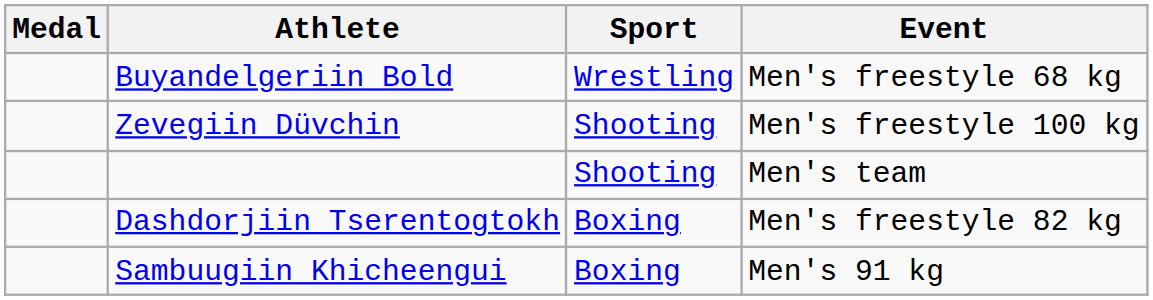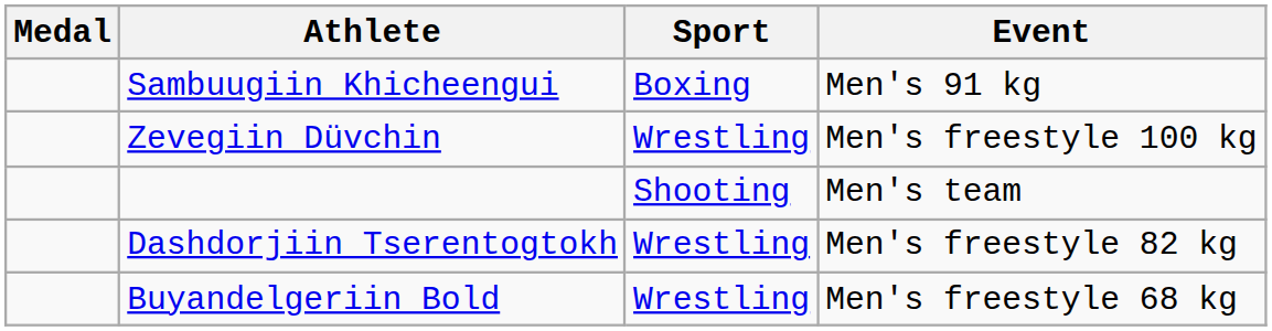rows swapped: Buyandelgeriin Bold <-> Sambuugiin Khicheengui
Zevegiin Düvchin | Sport: Shooting -> Wrestling
Dashdorjiin Tserentogtokh | Sport: Boxing -> Wrestling
